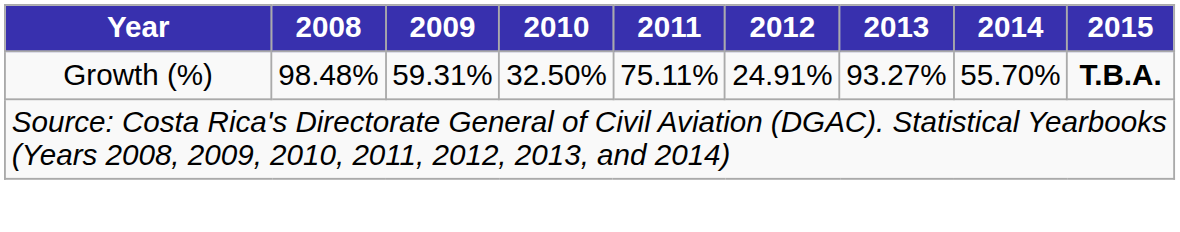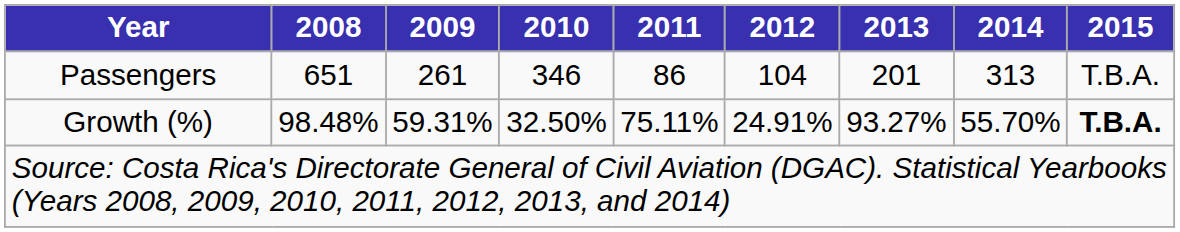+ row: Passengers | 651 | 261 | 346 | 86 | 104 | 201 | 313 | T.B.A.
